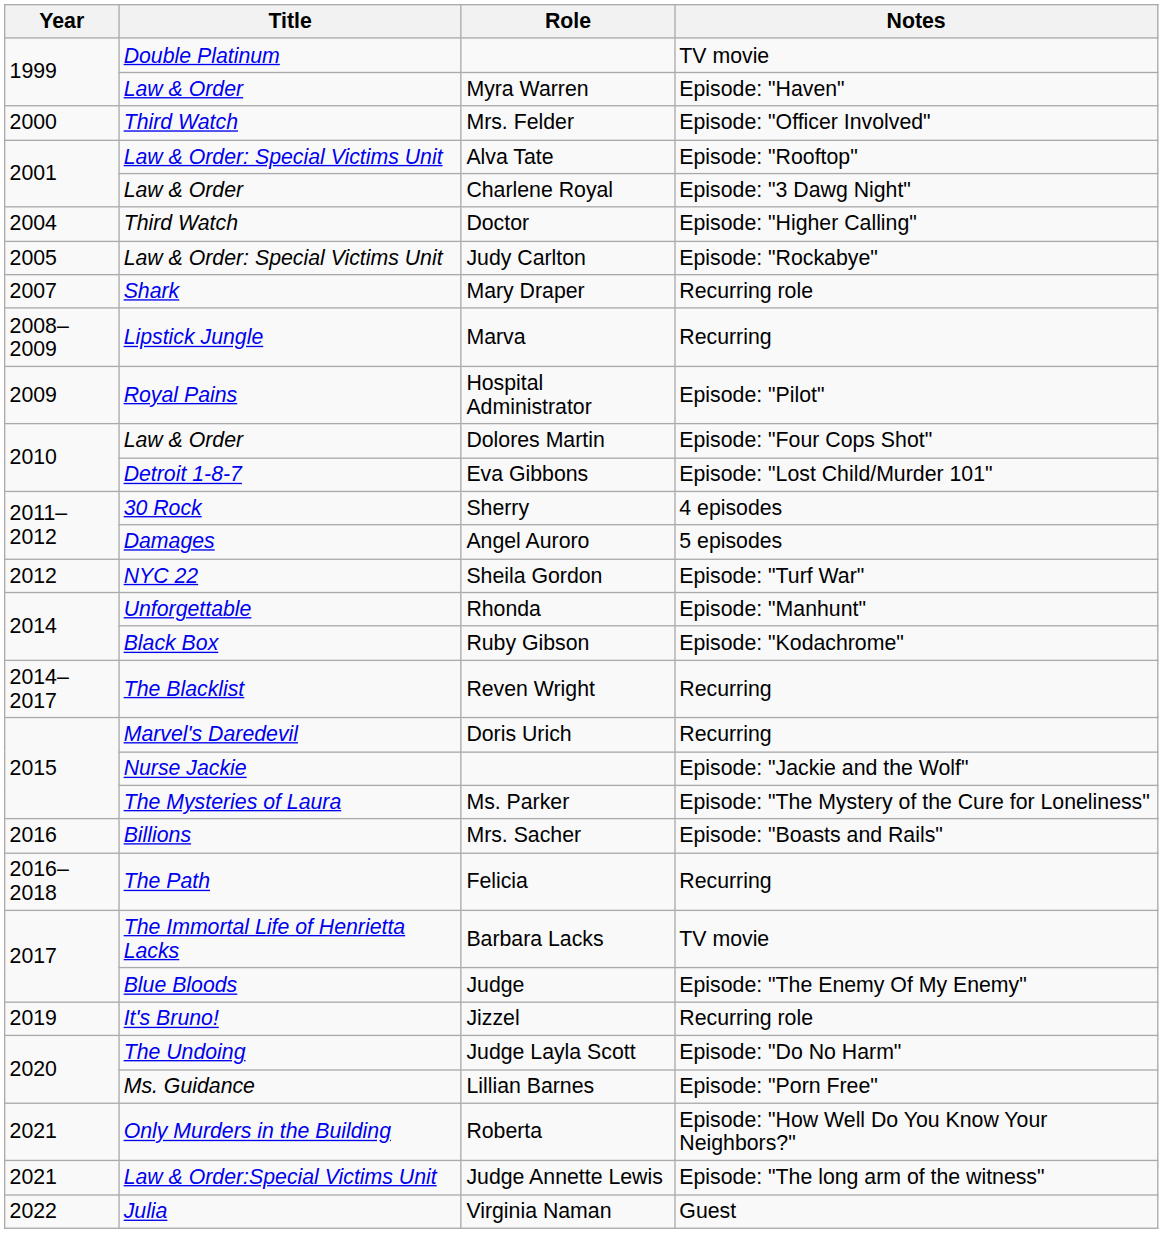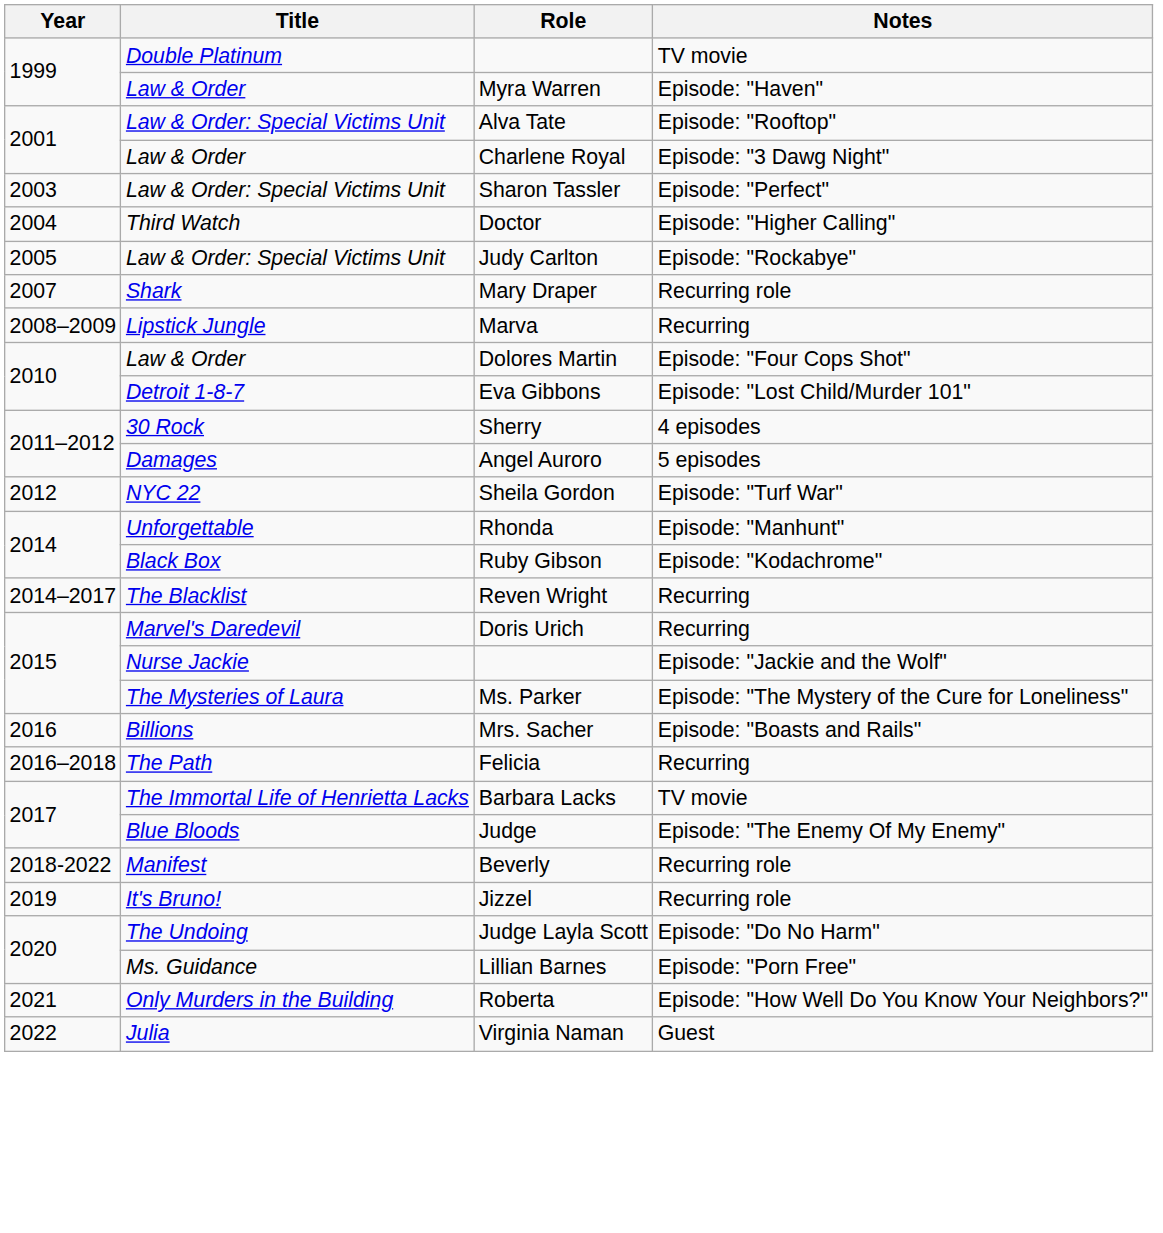- row: 2000 | Third Watch | Mrs. Felder | Episode: "Officer Involved"
+ row: 2003 | Law & Order: Special Victims Unit | Sharon Tassler | Episode: "Perfect"
- row: 2009 | Royal Pains | Hospital Administrator | Episode: "Pilot"
+ row: 2018-2022 | Manifest | Beverly | Recurring role
- row: 2021 | Law & Order:Special Victims Unit | Judge Annette Lewis | Episode: "The long arm of the witness"
